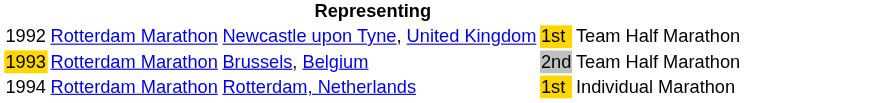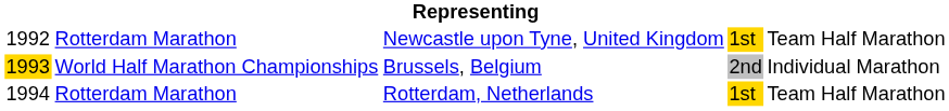Brussels, Belgium | column 2: Rotterdam Marathon -> World Half Marathon Championships
Brussels, Belgium | column 5: Team Half Marathon -> Individual Marathon
Rotterdam, Netherlands | column 5: Individual Marathon -> Team Half Marathon
